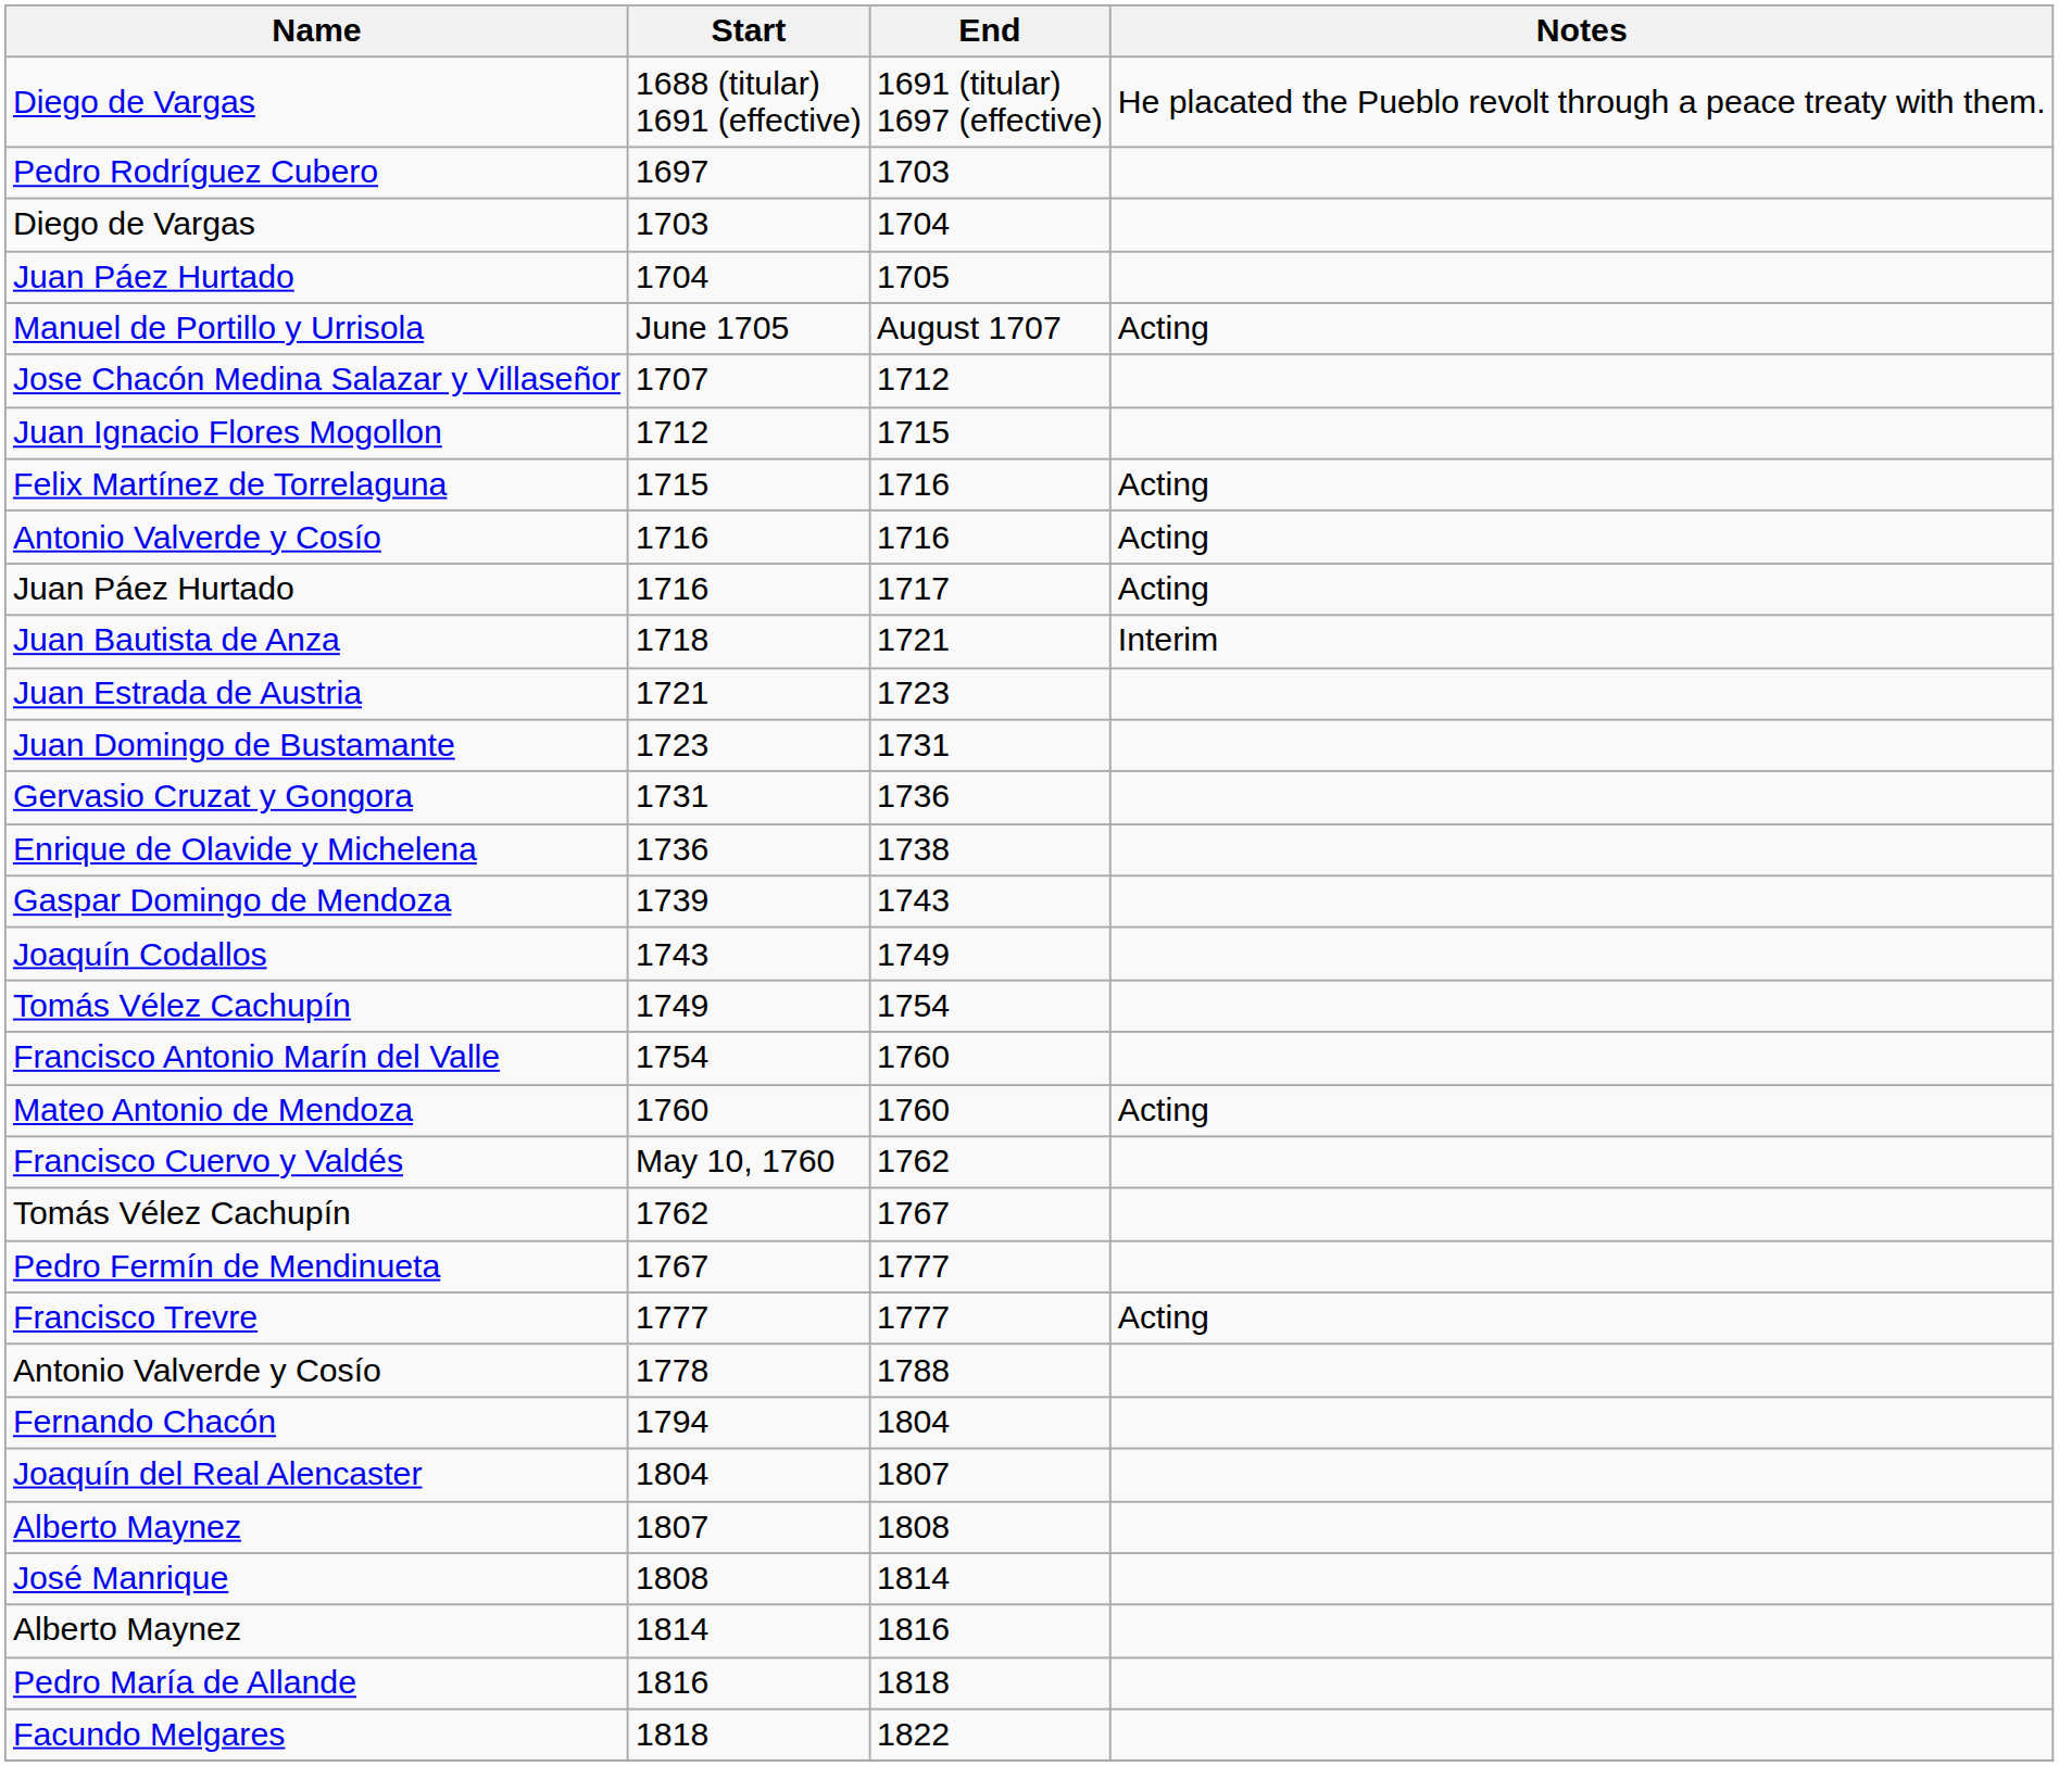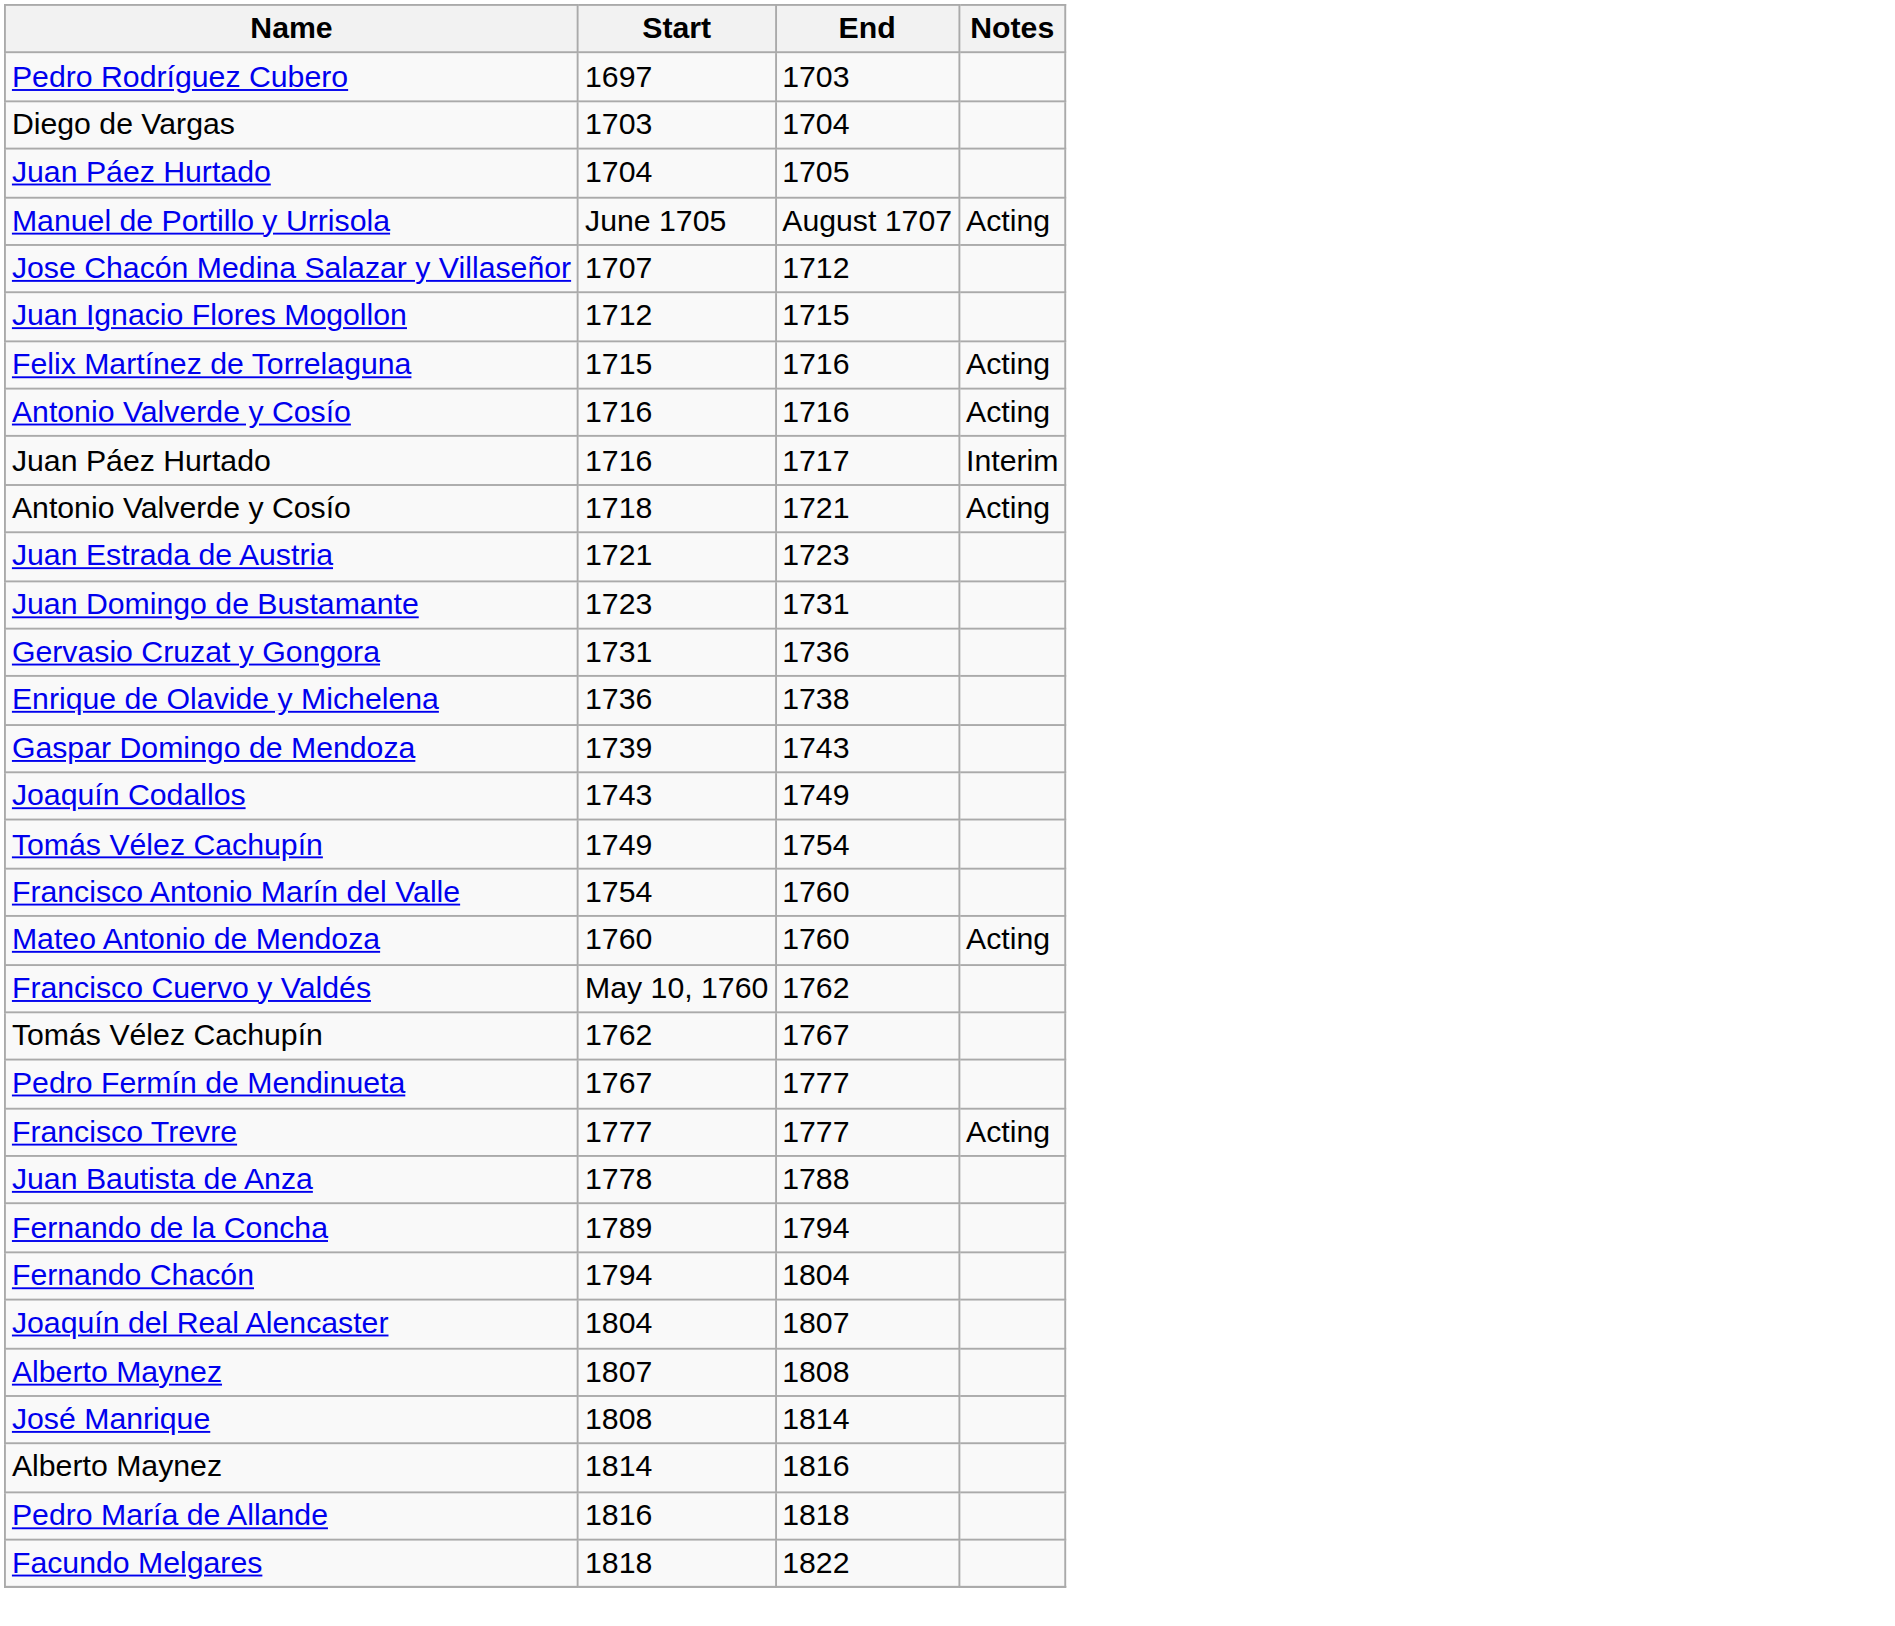- row: Diego de Vargas | 1688 (titular) 1691 (effective) | 1691 (titular) 1697 (effective) | He placated the Pueblo revolt through a peace treaty with them.
1716 / 1717 | Notes: Acting -> Interim
1718 | Name: Juan Bautista de Anza -> Antonio Valverde y Cosío
1718 | Notes: Interim -> Acting
1778 | Name: Antonio Valverde y Cosío -> Juan Bautista de Anza
+ row: Fernando de la Concha | 1789 | 1794
